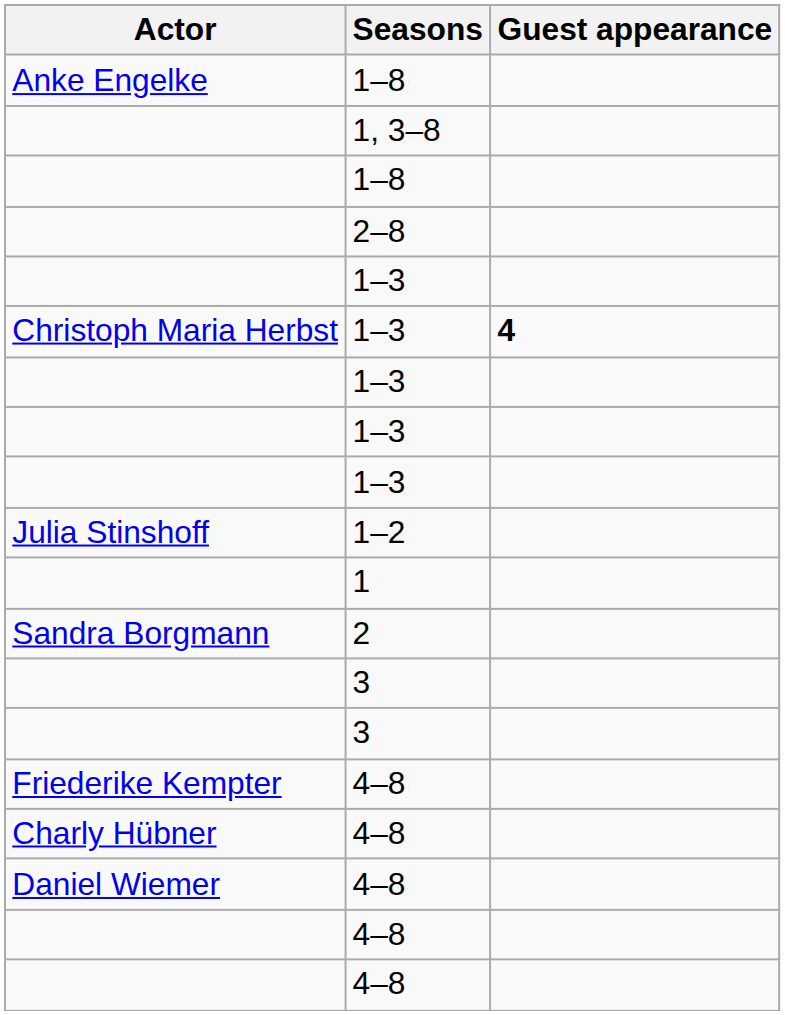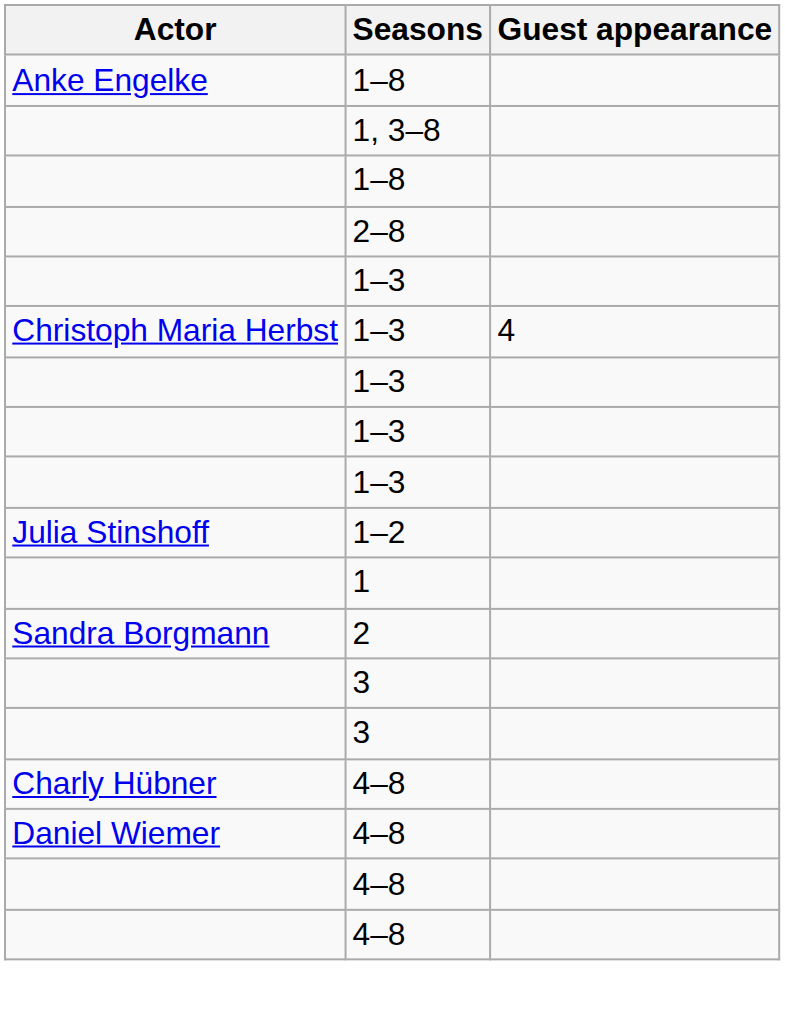Christoph Maria Herbst / 1–3 | Guest appearance: bold -> normal
- row: Friederike Kempter | 4–8
